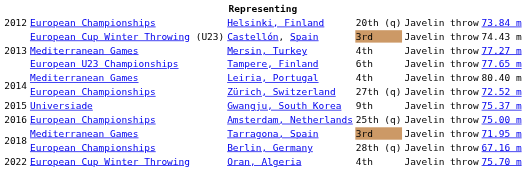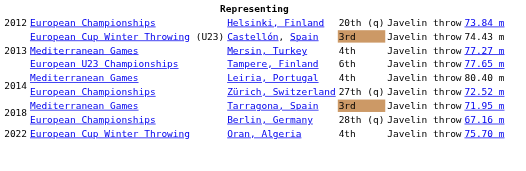- row: 2015 | Universiade | Gwangju, South Korea | 9th | Javelin throw | 75.37 m
- row: 2016 | European Championships | Amsterdam, Netherlands | 25th (q) | Javelin throw | 75.00 m
